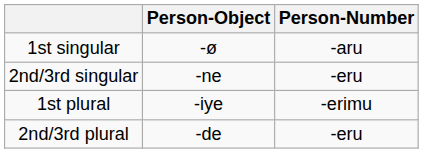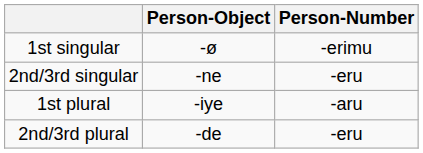1st singular | Person-Number: -aru -> -erimu
1st plural | Person-Number: -erimu -> -aru
